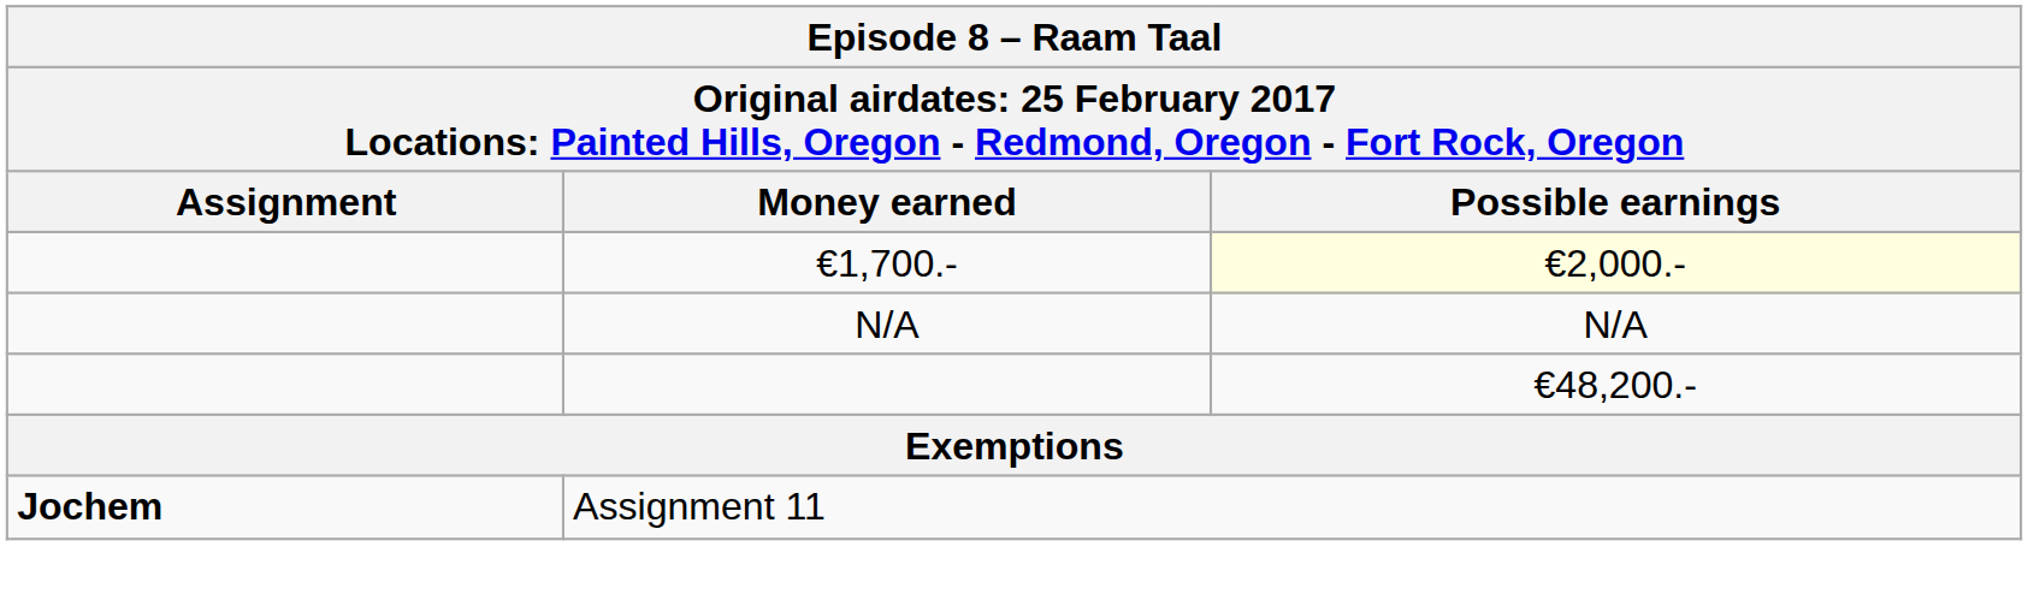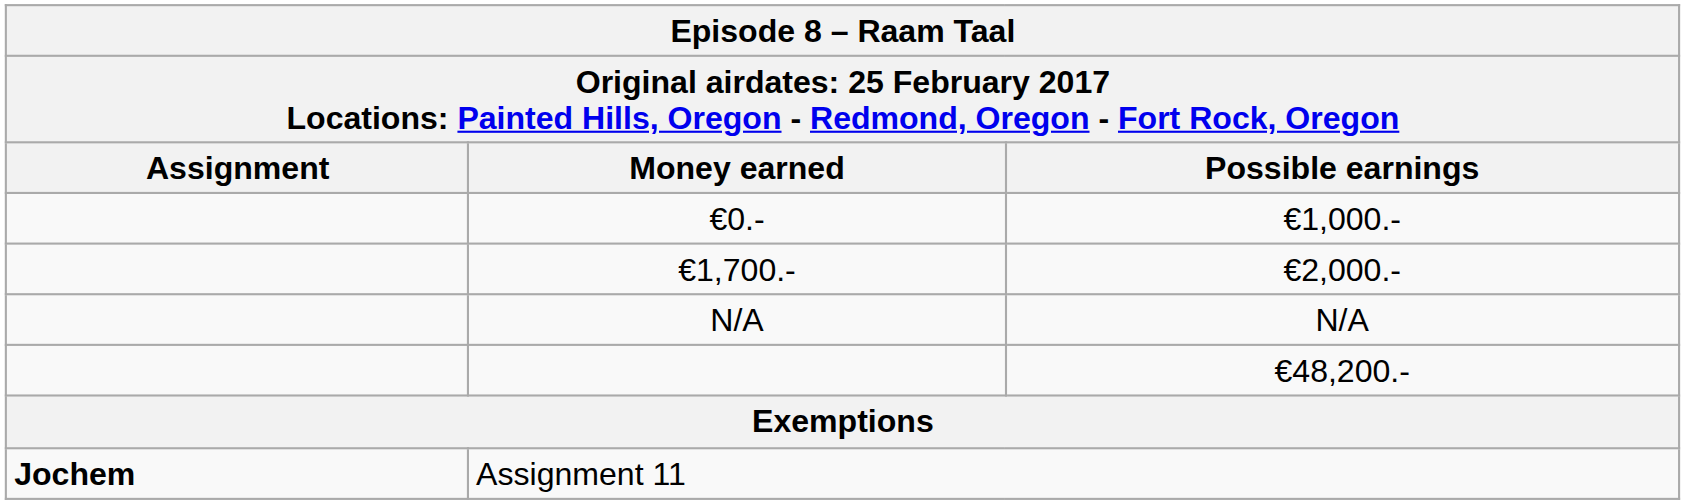+ row: €0.- | €1,000.-
€1,700.- | Possible earnings: lightyellow background -> no background
